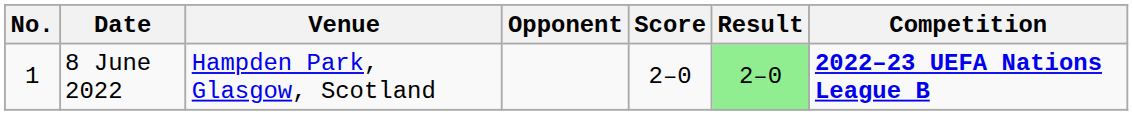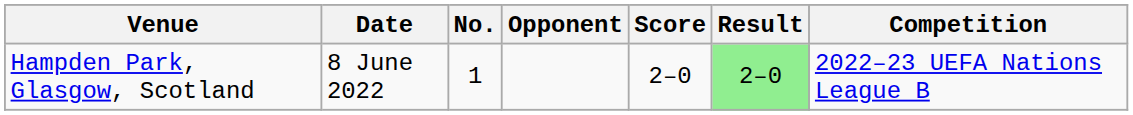columns swapped: No. <-> Venue
8 June 2022 | Competition: bold -> normal
